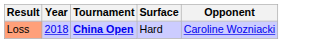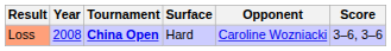+ column: Score | 3–6, 3–6
Loss | Year: 2018 -> 2008
